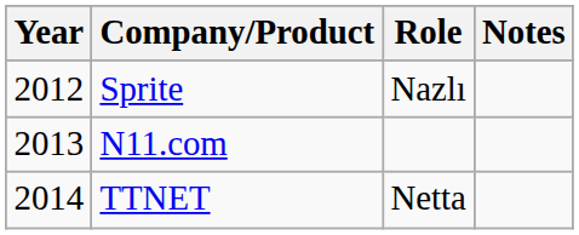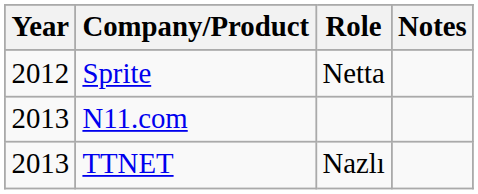Sprite | Role: Nazlı -> Netta
TTNET | Year: 2014 -> 2013
TTNET | Role: Netta -> Nazlı
